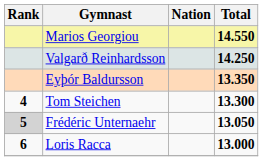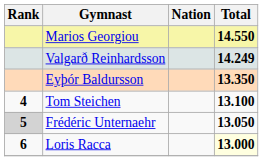Valgarð Reinhardsson | Total: 14.250 -> 14.249
Tom Steichen | Total: 13.300 -> 13.100
Loris Racca | Total: no background -> lightyellow background
